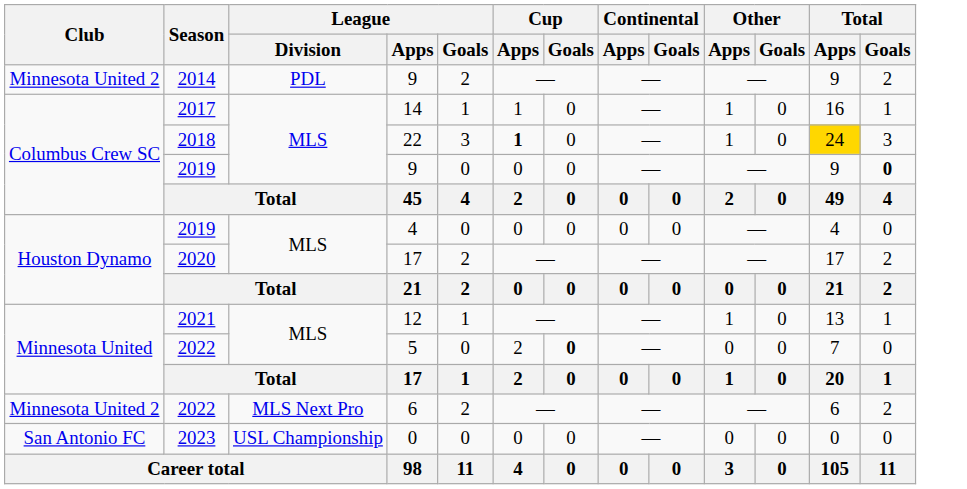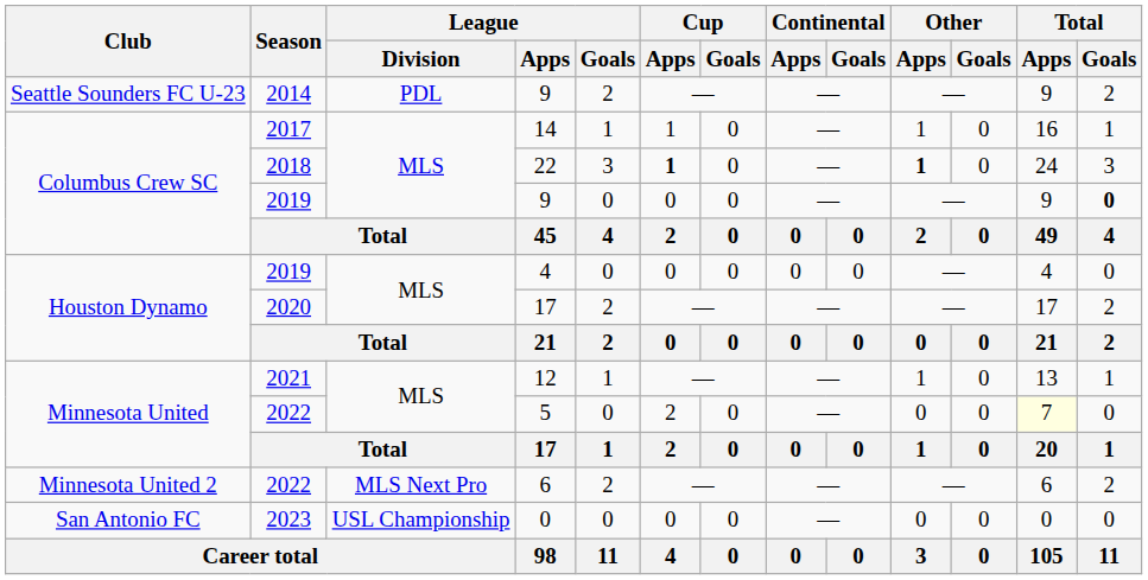2014 / 9 | Club: Minnesota United 2 -> Seattle Sounders FC U-23
22 | Other / Apps: normal -> bold
22 | Total / Apps: gold background -> no background
5 | Cup / Goals: bold -> normal
5 | Total / Apps: no background -> lightyellow background
